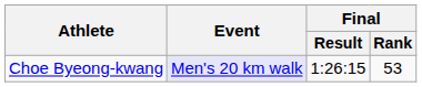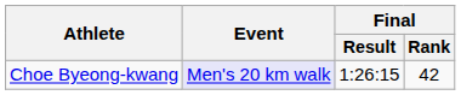Choe Byeong-kwang | Final / Rank: 53 -> 42
